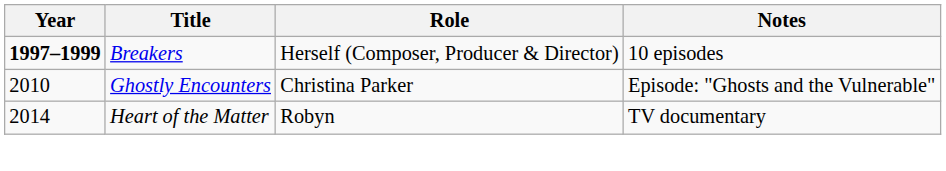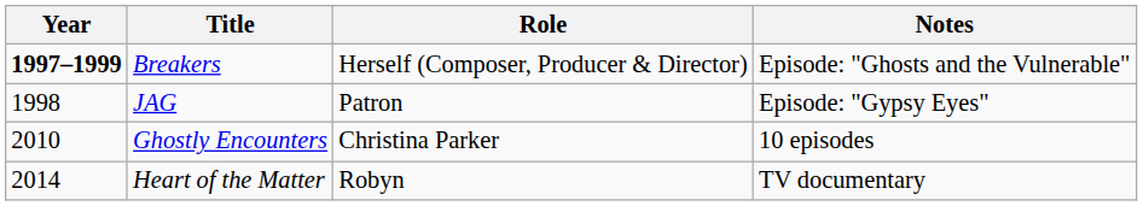Breakers | Notes: 10 episodes -> Episode: "Ghosts and the Vulnerable"
+ row: 1998 | JAG | Patron | Episode: "Gypsy Eyes"
Ghostly Encounters | Notes: Episode: "Ghosts and the Vulnerable" -> 10 episodes
